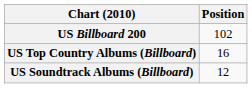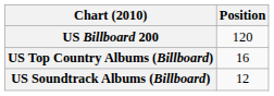US Billboard 200 | Position: 102 -> 120
